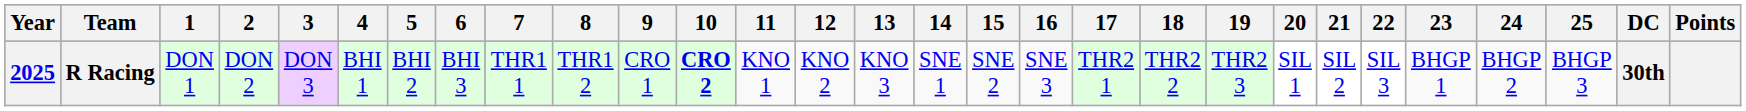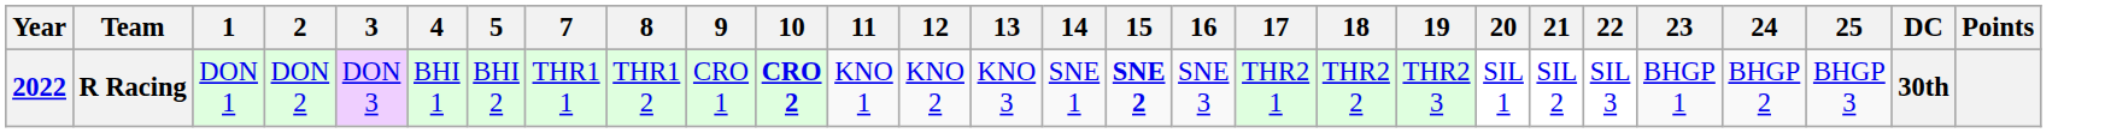- column: 6 | BHI 3
R Racing | Year: 2025 -> 2022
R Racing | 15: normal -> bold
